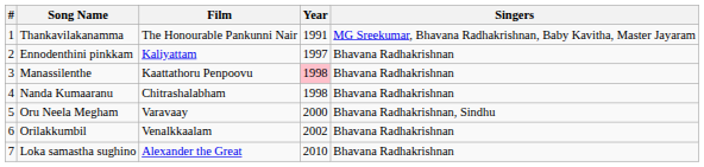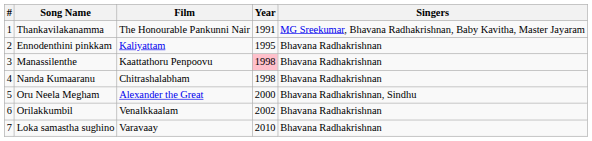Ennodenthini pinkkam | Year: 1997 -> 1995
Oru Neela Megham | Film: Varavaay -> Alexander the Great
Loka samastha sughino | Film: Alexander the Great -> Varavaay
